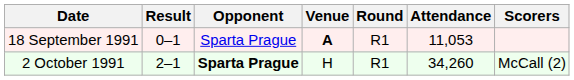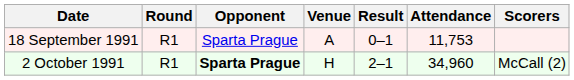columns swapped: Round <-> Result
18 September 1991 | Venue: bold -> normal
18 September 1991 | Attendance: 11,053 -> 11,753
2 October 1991 | Attendance: 34,260 -> 34,960
